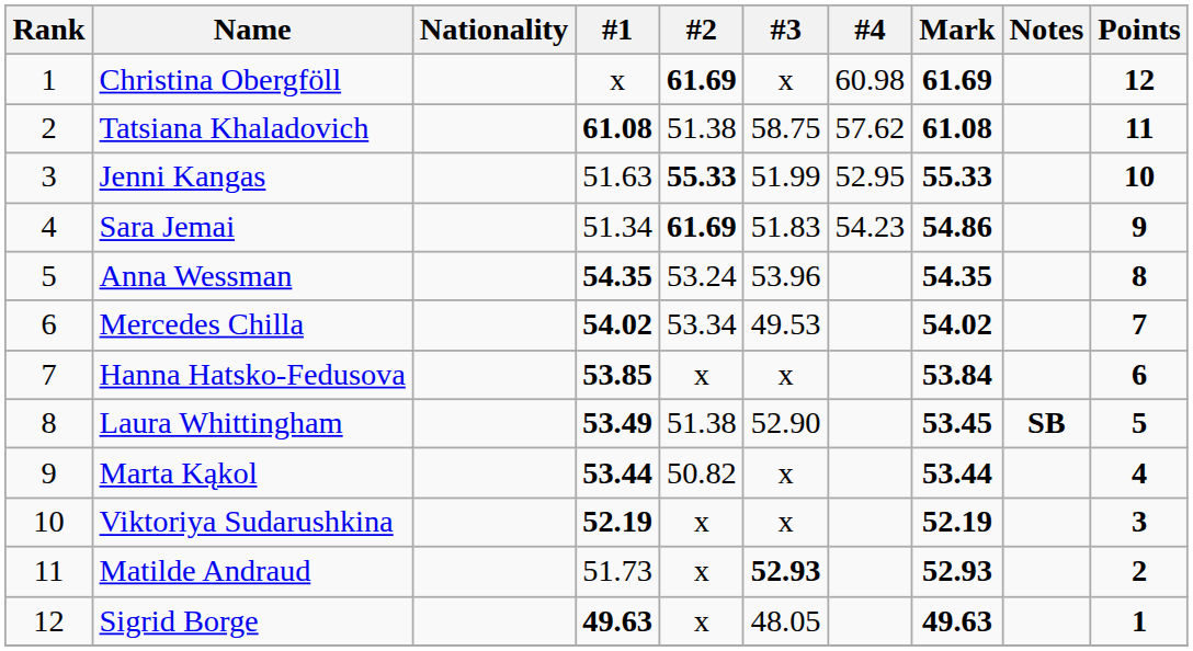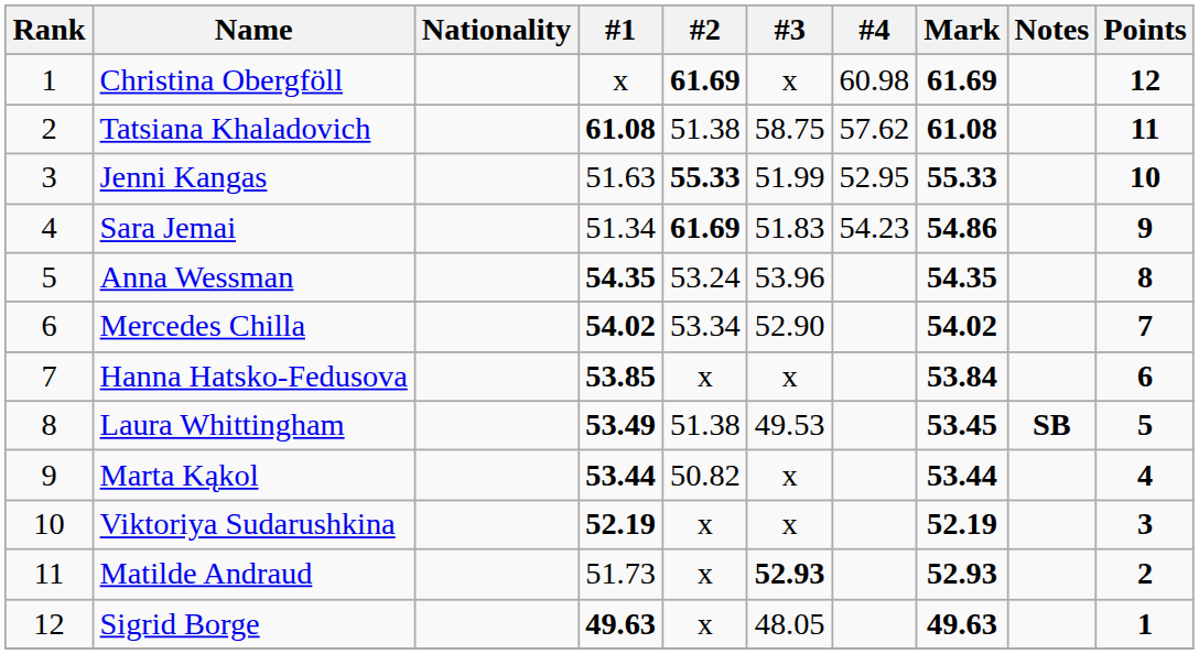Mercedes Chilla | #3: 49.53 -> 52.90
Laura Whittingham | #3: 52.90 -> 49.53
